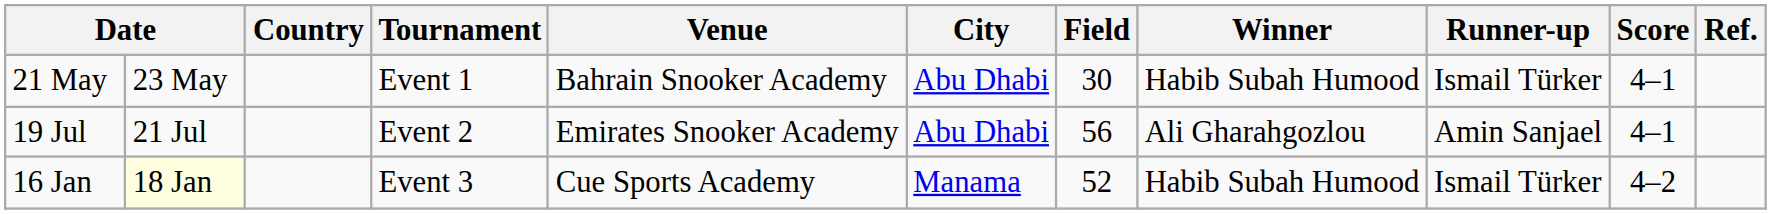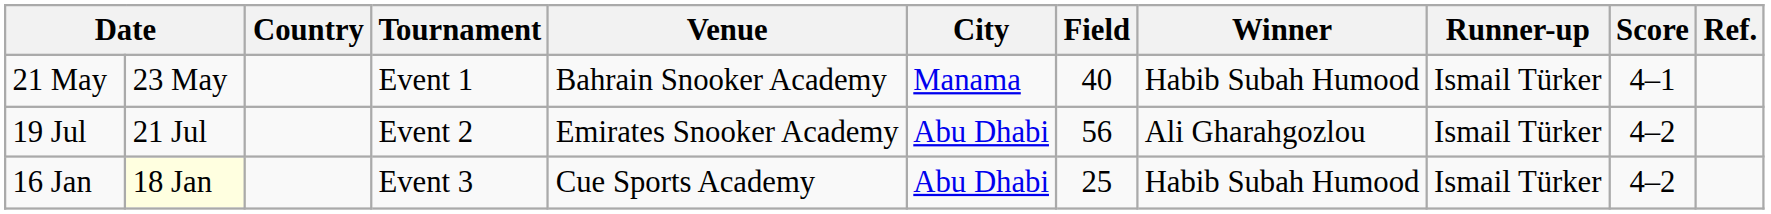21 May | City: Abu Dhabi -> Manama
21 May | Field: 30 -> 40
19 Jul | Runner-up: Amin Sanjael -> Ismail Türker
19 Jul | Score: 4–1 -> 4–2
16 Jan | City: Manama -> Abu Dhabi
16 Jan | Field: 52 -> 25
